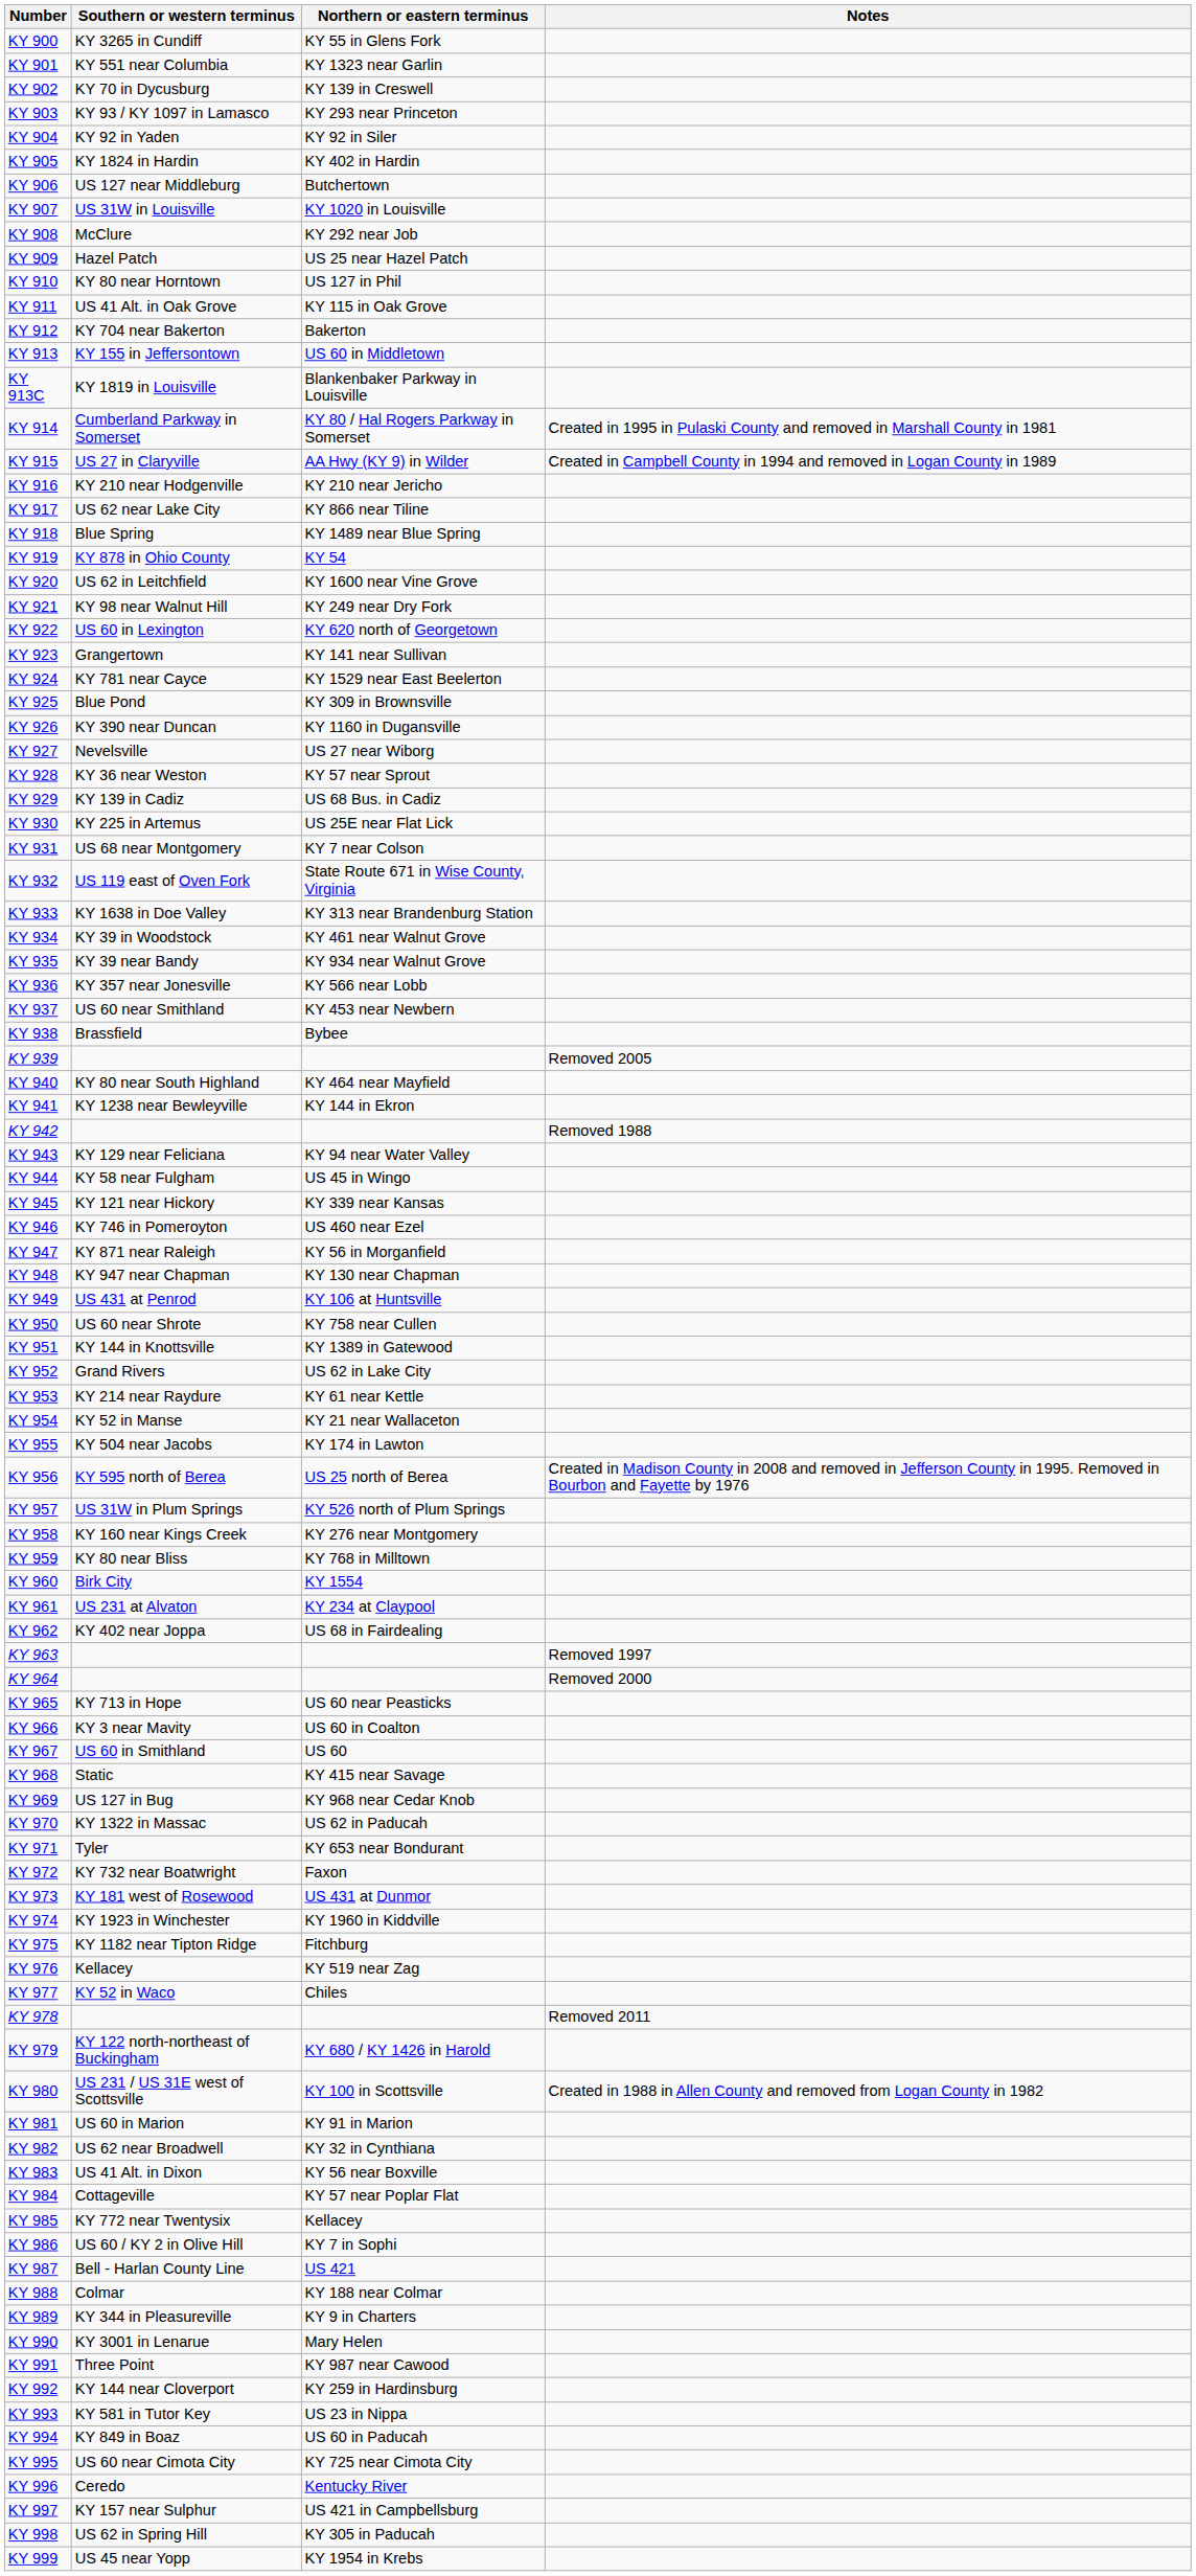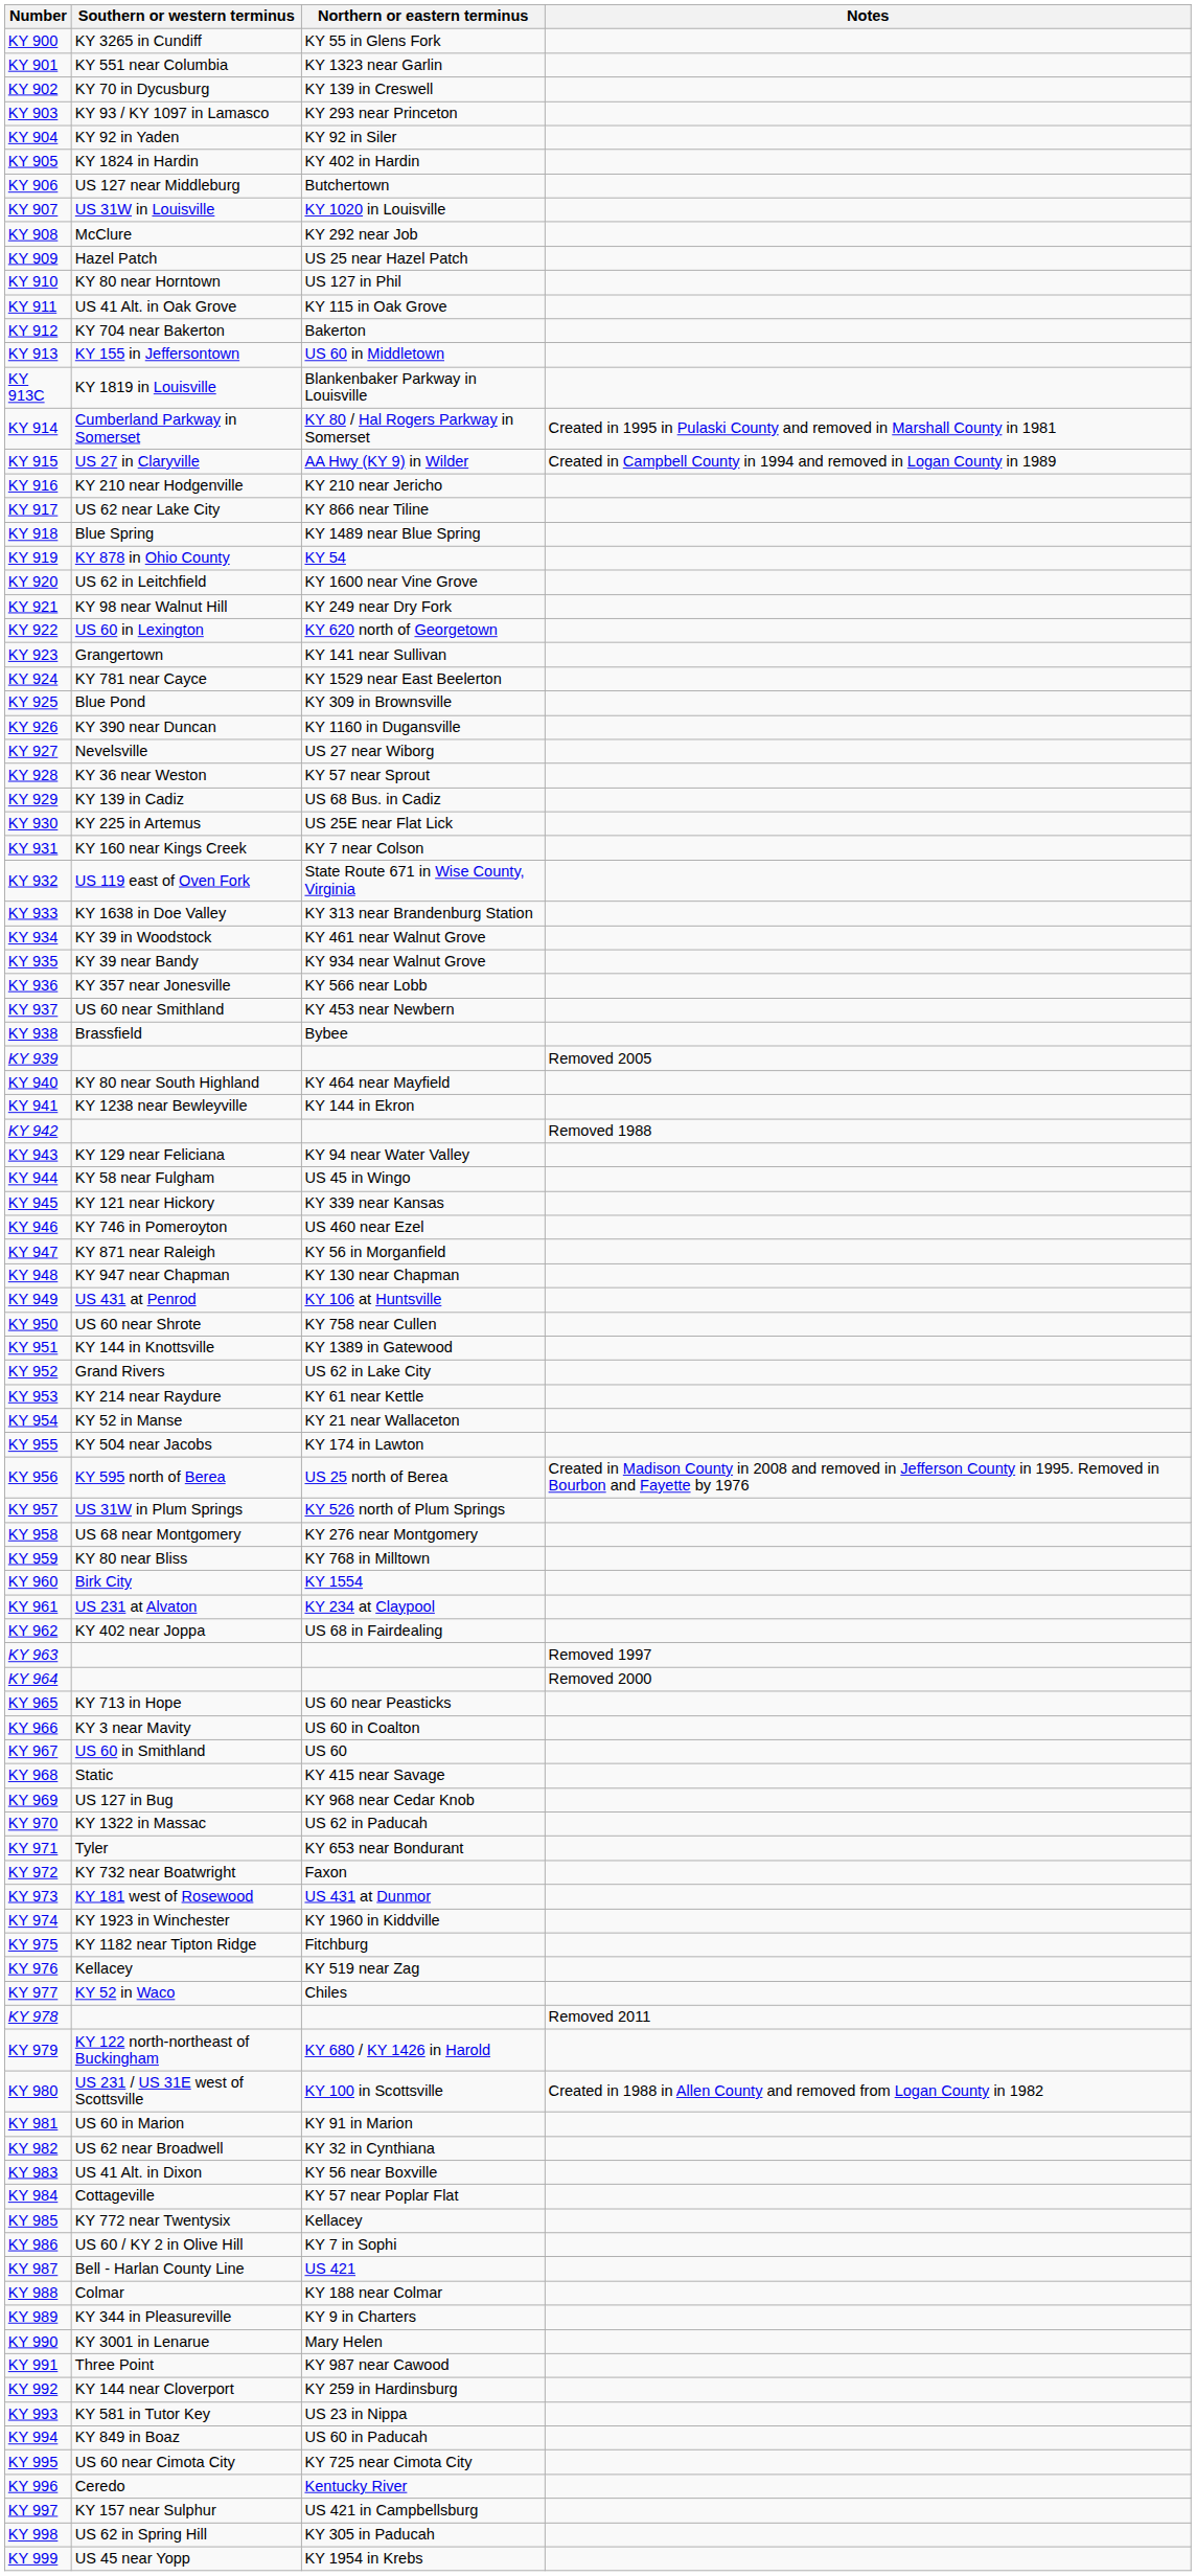KY 931 | Southern or western terminus: US 68 near Montgomery -> KY 160 near Kings Creek
KY 958 | Southern or western terminus: KY 160 near Kings Creek -> US 68 near Montgomery
